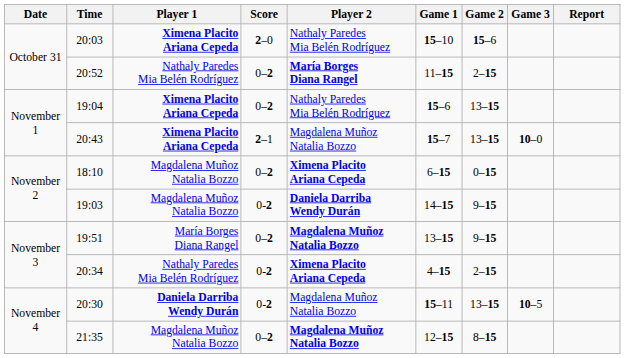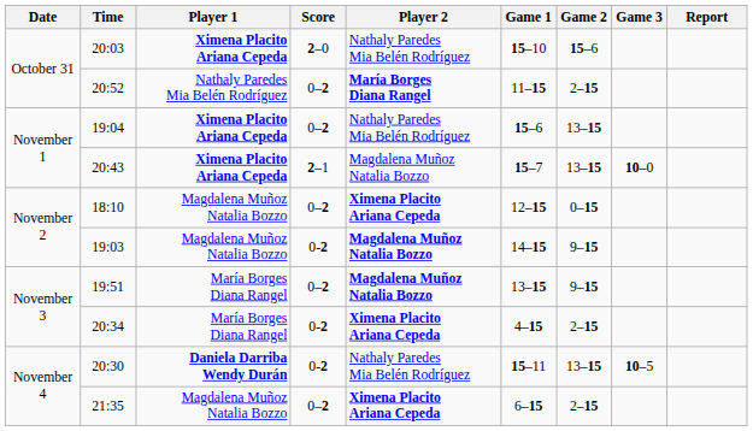18:10 | Game 1: 6–15 -> 12–15
19:03 | Player 2: Daniela Darriba Wendy Durán -> Magdalena Muñoz Natalia Bozzo
20:34 | Player 1: Nathaly Paredes Mia Belén Rodríguez -> María Borges Diana Rangel
20:30 | Player 2: Magdalena Muñoz Natalia Bozzo -> Nathaly Paredes Mia Belén Rodríguez
21:35 | Player 2: Magdalena Muñoz Natalia Bozzo -> Ximena Placito Ariana Cepeda
21:35 | Game 1: 12–15 -> 6–15
21:35 | Game 2: 8–15 -> 2–15
